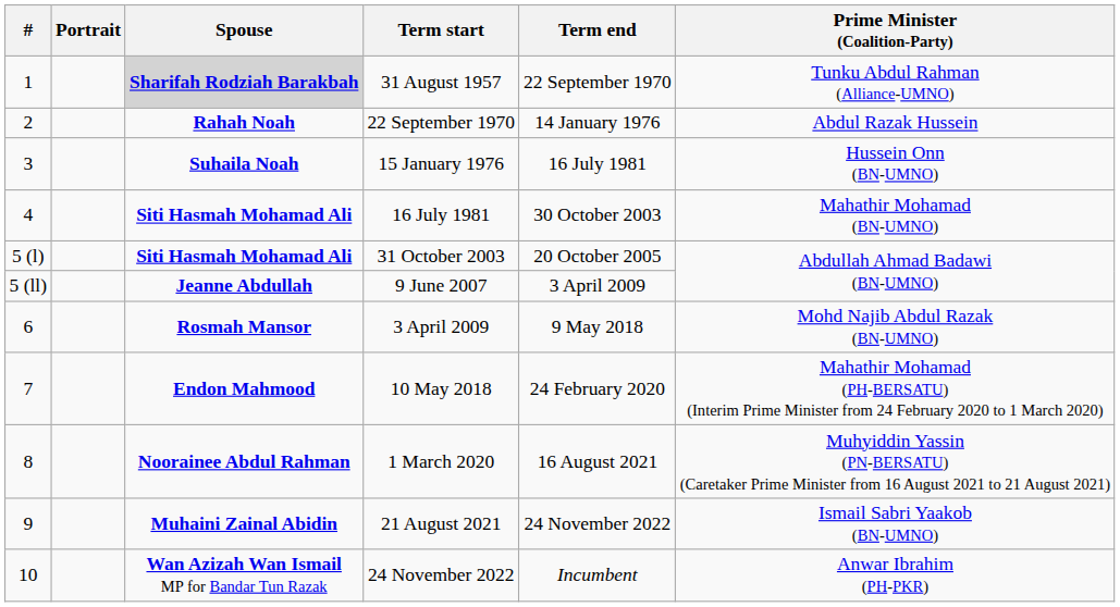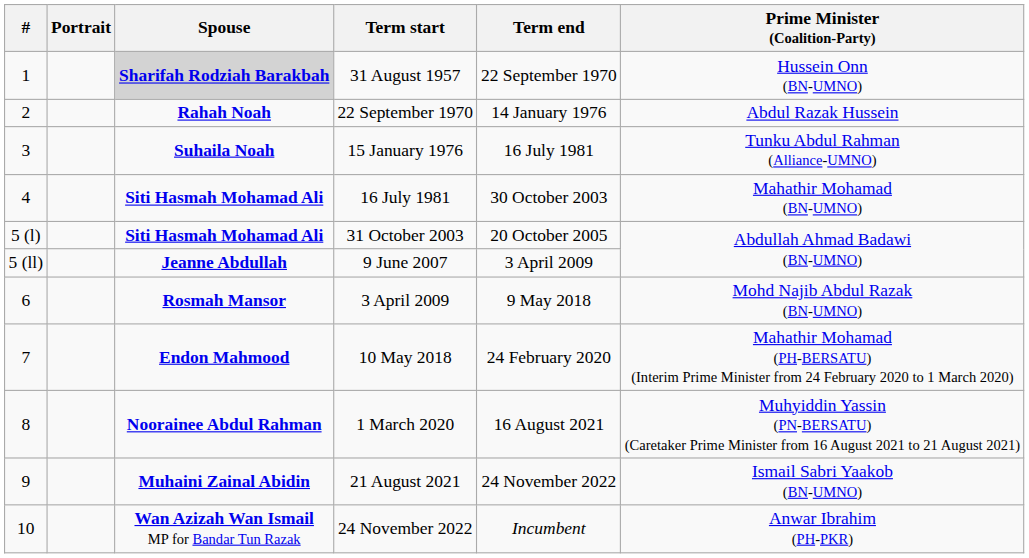31 August 1957 | Prime Minister (Coalition-Party): Tunku Abdul Rahman (Alliance-UMNO) -> Hussein Onn (BN-UMNO)
15 January 1976 | Prime Minister (Coalition-Party): Hussein Onn (BN-UMNO) -> Tunku Abdul Rahman (Alliance-UMNO)
